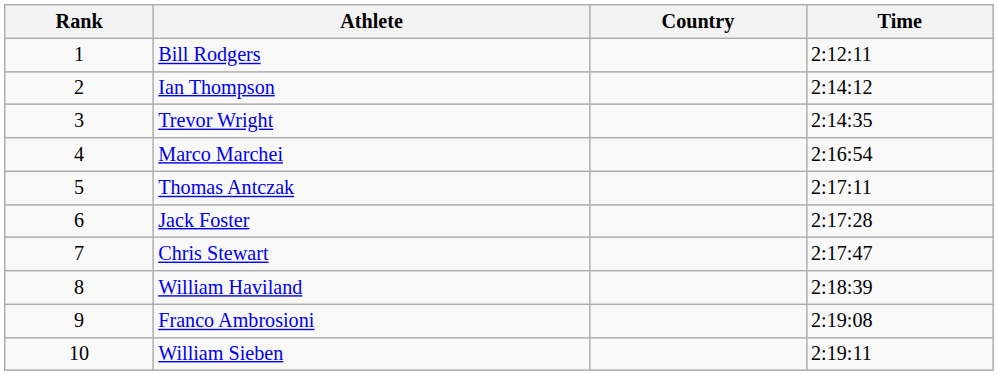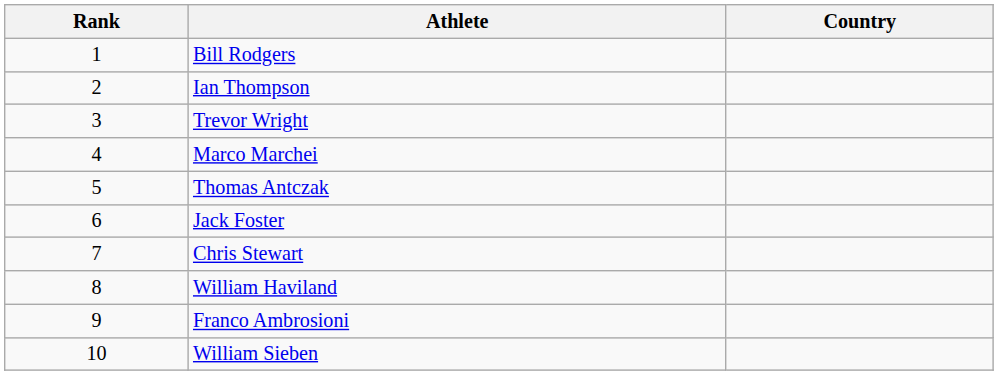- column: Time | 2:12:11 | 2:14:12 | 2:14:35 | 2:16:54 | 2:17:11 | 2:17:28 | 2:17:47 | 2:18:39 | 2:19:08 | 2:19:11
